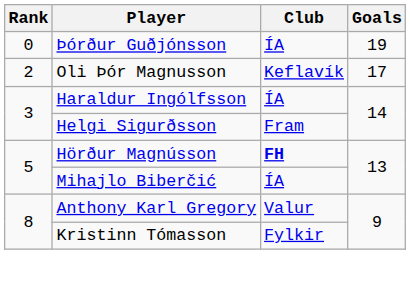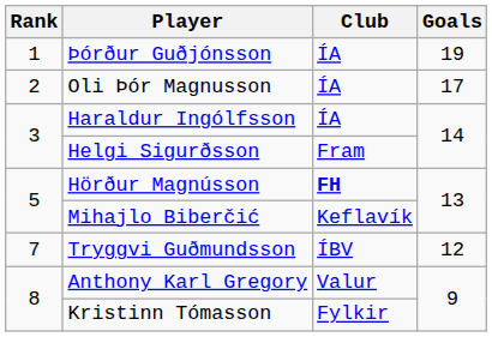Þórður Guðjónsson | Rank: 0 -> 1
Oli Þór Magnusson | Club: Keflavík -> ÍA
Mihajlo Biberčić | Club: ÍA -> Keflavík
+ row: 7 | Tryggvi Guðmundsson | ÍBV | 12
